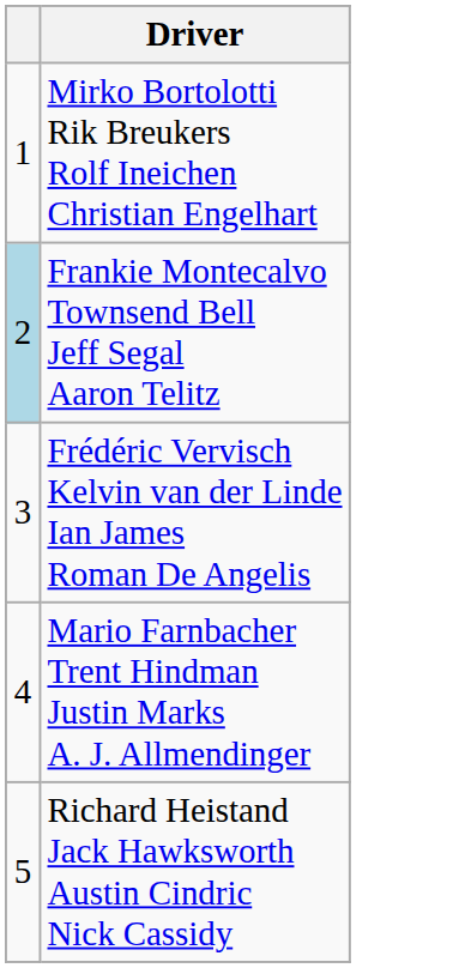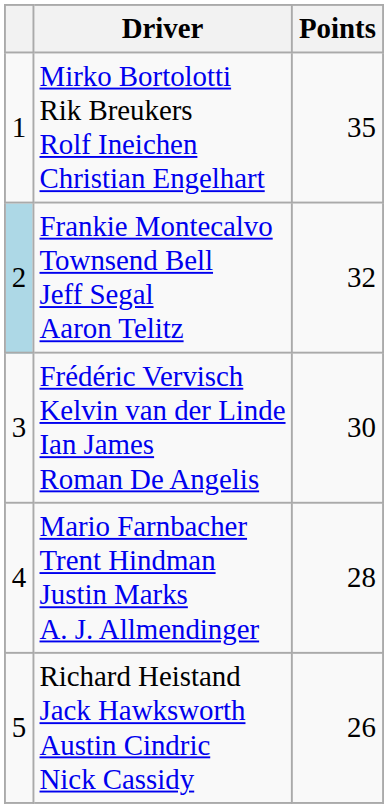+ column: Points | 35 | 32 | 30 | 28 | 26
